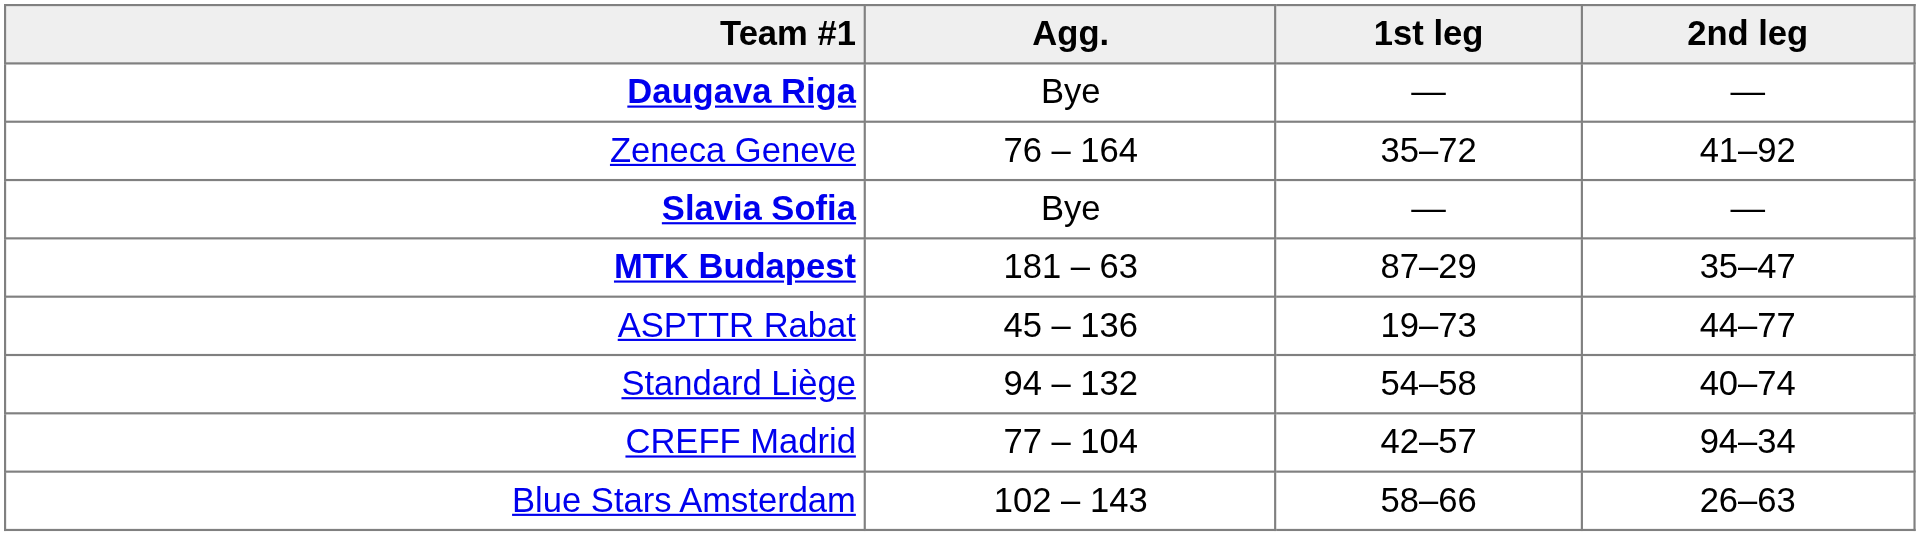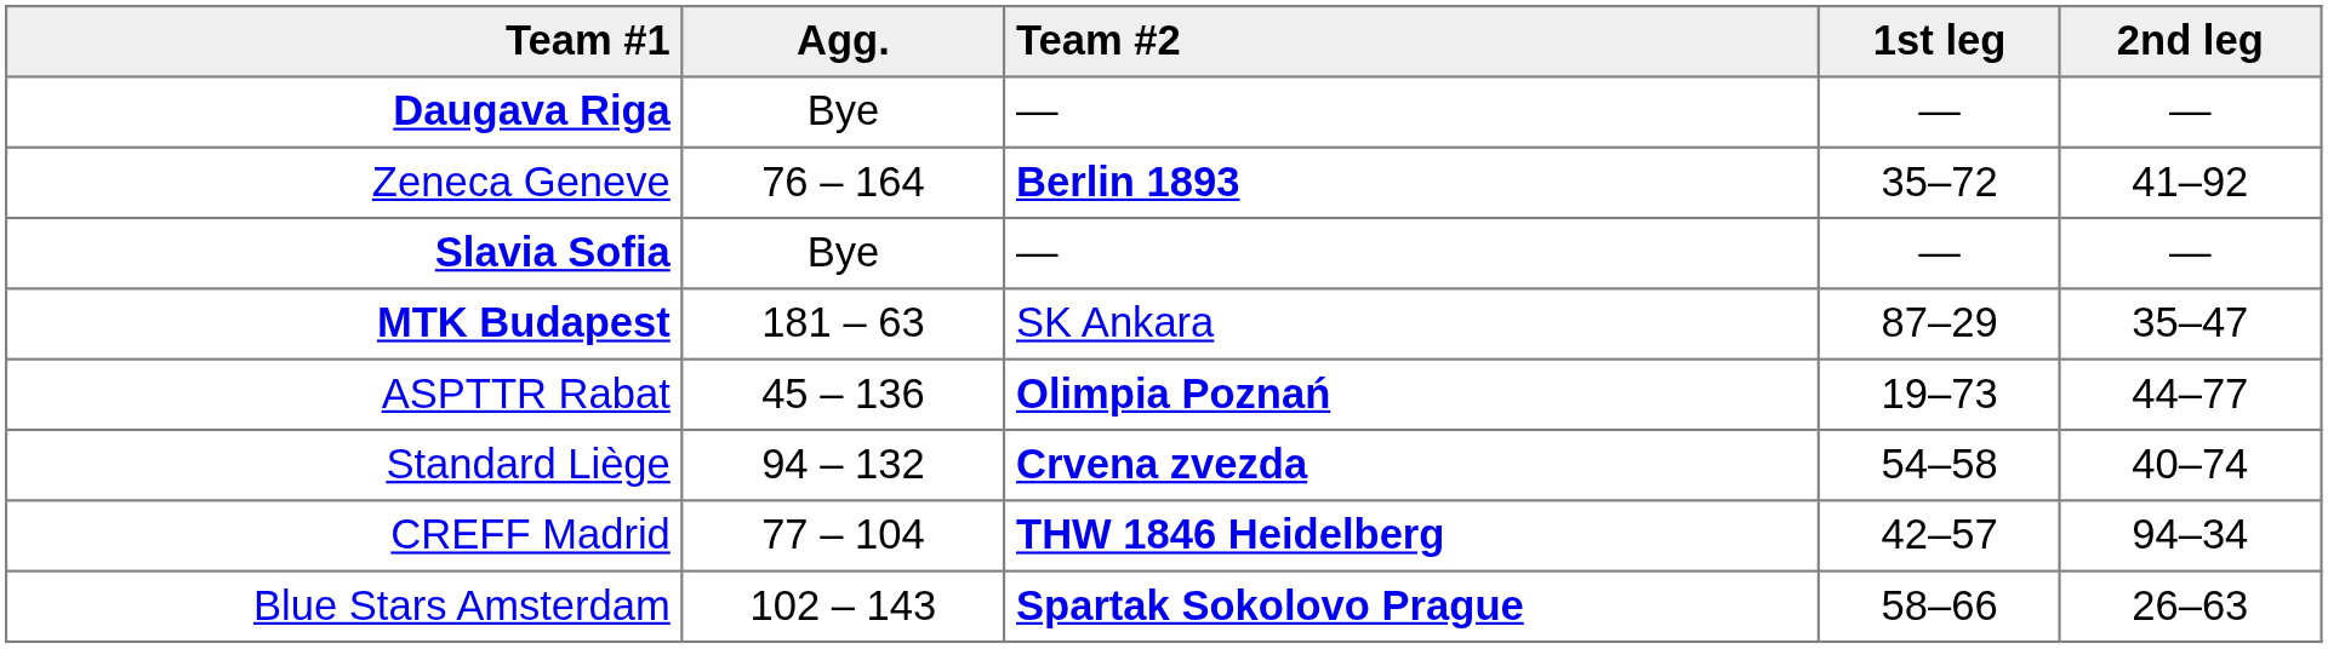+ column: Team #2 | — | Berlin 1893 | — | SK Ankara | Olimpia Poznań | Crvena zvezda | THW 1846 Heidelberg | Spartak Sokolovo Prague
